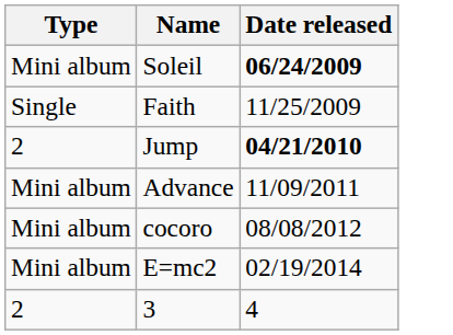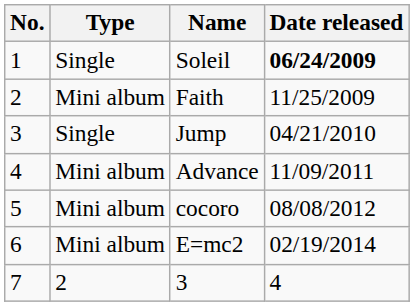+ column: No. | 1 | 2 | 3 | 4 | 5 | 6 | 7
Soleil | Type: Mini album -> Single
Faith | Type: Single -> Mini album
Jump | Type: 2 -> Single
Jump | Date released: bold -> normal
